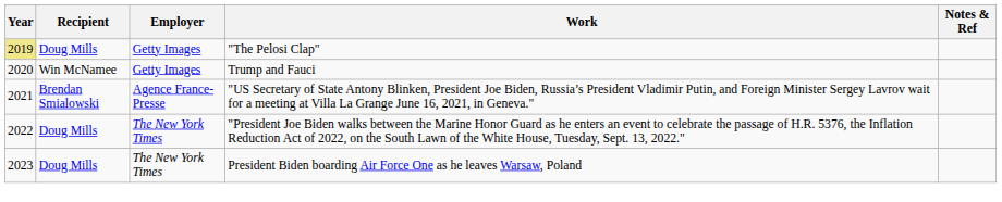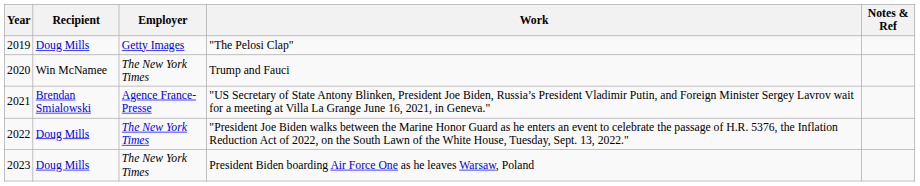"The Pelosi Clap" | Year: khaki background -> no background
Trump and Fauci | Employer: Getty Images -> The New York Times
